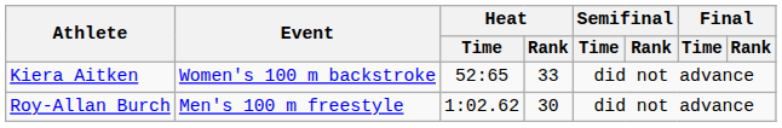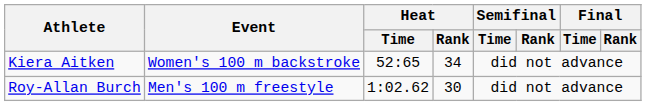Kiera Aitken | Heat / Rank: 33 -> 34
